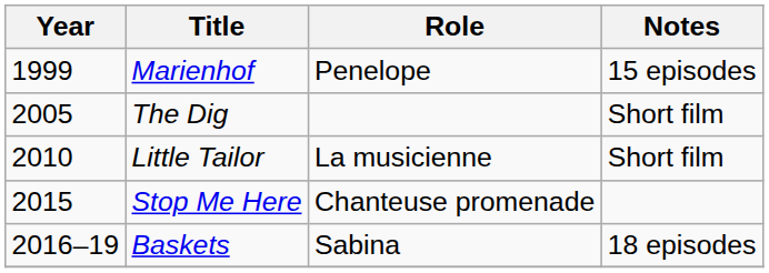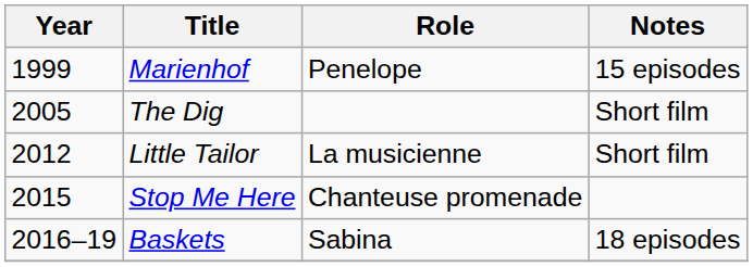Little Tailor | Year: 2010 -> 2012
